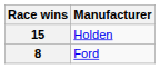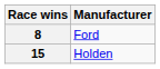rows swapped: 15 <-> 8
